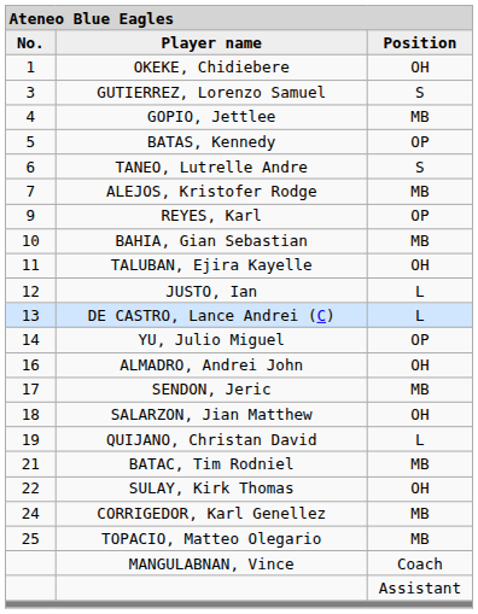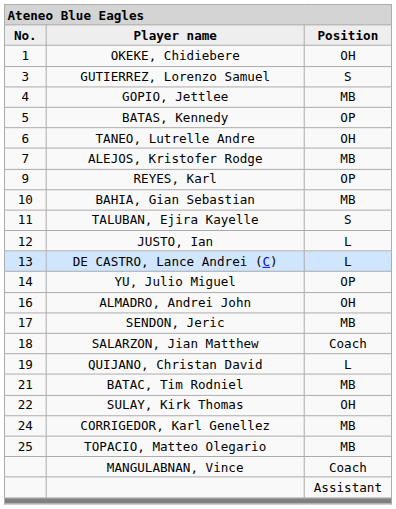TANEO, Lutrelle Andre | column 3: S -> OH
TALUBAN, Ejira Kayelle | column 3: OH -> S
SALARZON, Jian Matthew | column 3: OH -> Coach
